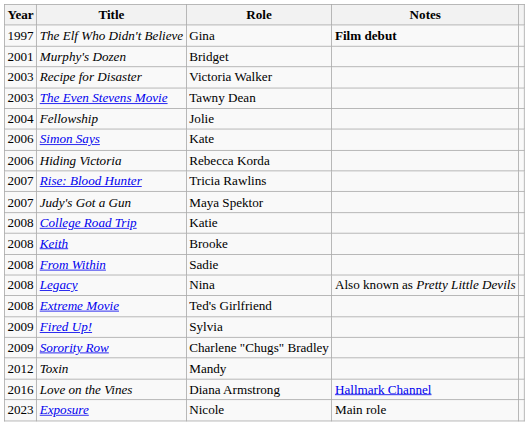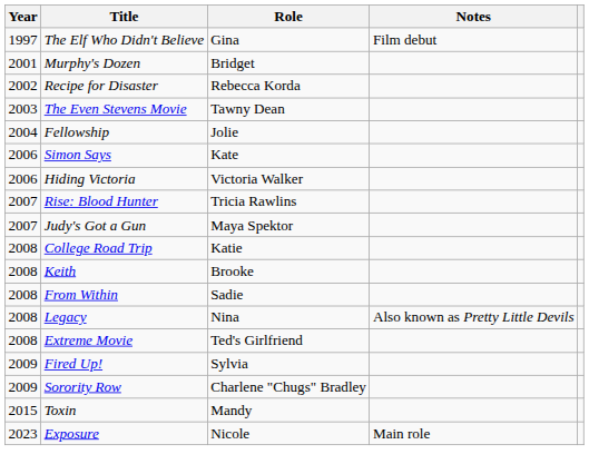The Elf Who Didn't Believe | Notes: bold -> normal
Recipe for Disaster | Year: 2003 -> 2002
Recipe for Disaster | Role: Victoria Walker -> Rebecca Korda
Hiding Victoria | Role: Rebecca Korda -> Victoria Walker
Toxin | Year: 2012 -> 2015
- row: 2016 | Love on the Vines | Diana Armstrong | Hallmark Channel
